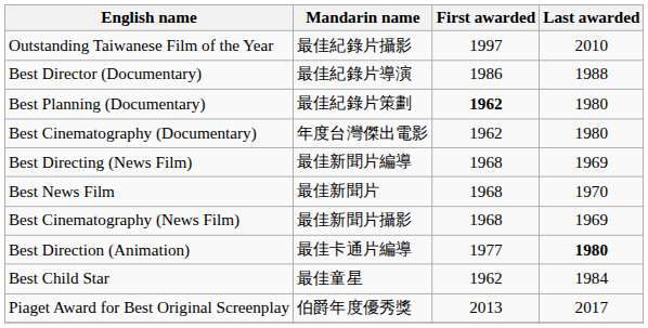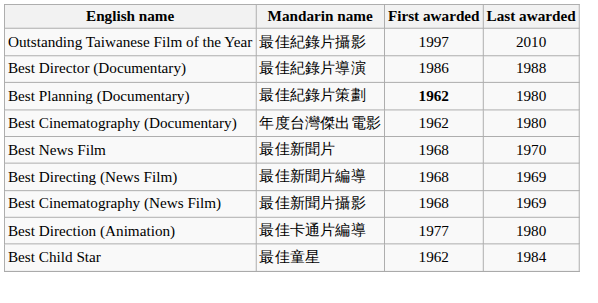rows swapped: Best News Film <-> Best Directing (News Film)
Best Direction (Animation) | Last awarded: bold -> normal
- row: Piaget Award for Best Original Screenplay | 伯爵年度優秀獎 | 2013 | 2017
